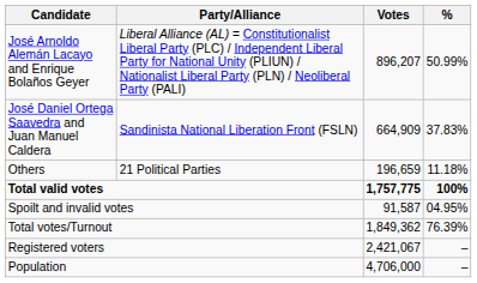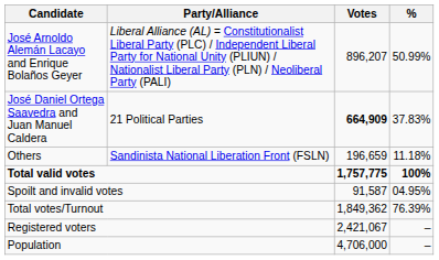José Daniel Ortega Saavedra and Juan Manuel Caldera | Party/Alliance: Sandinista National Liberation Front (FSLN) -> 21 Political Parties
José Daniel Ortega Saavedra and Juan Manuel Caldera | Votes: normal -> bold
Others | Party/Alliance: 21 Political Parties -> Sandinista National Liberation Front (FSLN)
